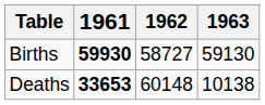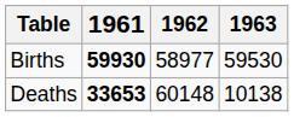Births | 1962: 58727 -> 58977
Births | 1963: 59130 -> 59530
